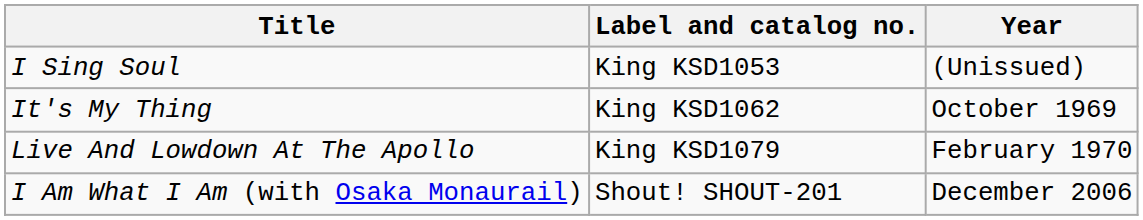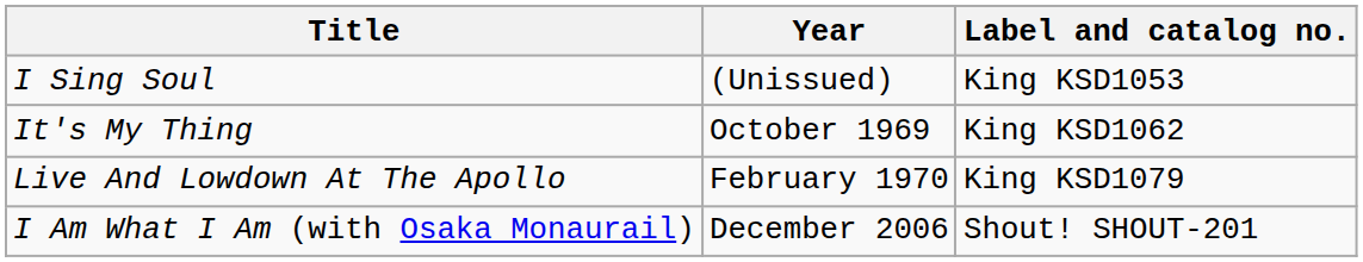columns swapped: Label and catalog no. <-> Year
